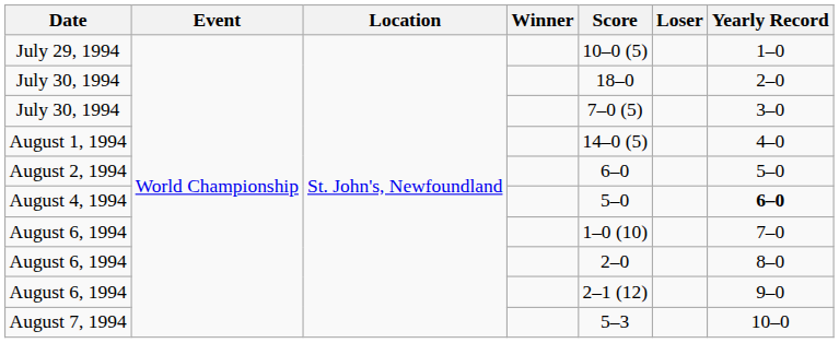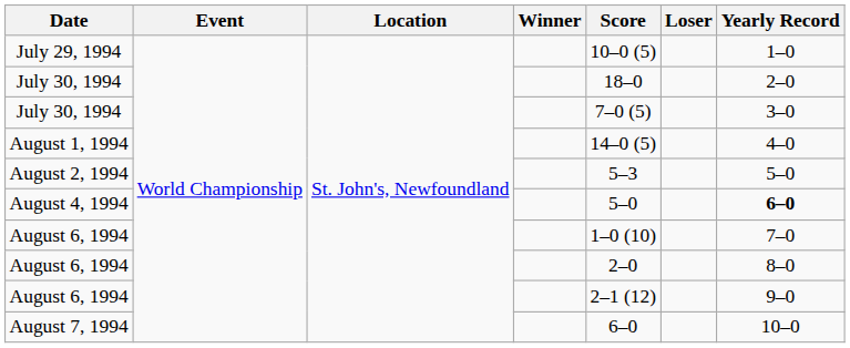August 2, 1994 | Score: 6–0 -> 5–3
August 7, 1994 | Score: 5–3 -> 6–0
